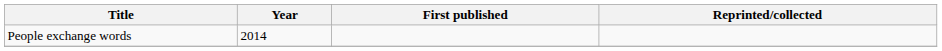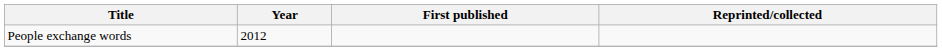People exchange words | Year: 2014 -> 2012
